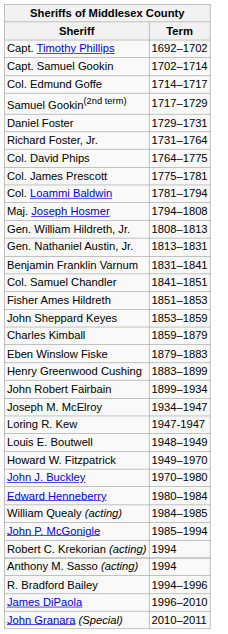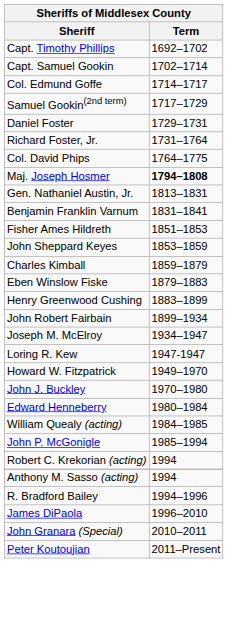- row: Col. James Prescott | 1775–1781
- row: Col. Loammi Baldwin | 1781–1794
Maj. Joseph Hosmer | Term: normal -> bold
- row: Gen. William Hildreth, Jr. | 1808–1813
- row: Col. Samuel Chandler | 1841–1851
- row: Louis E. Boutwell | 1948–1949
+ row: Peter Koutoujian | 2011–Present
